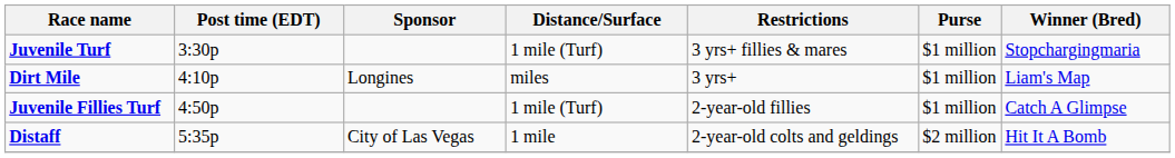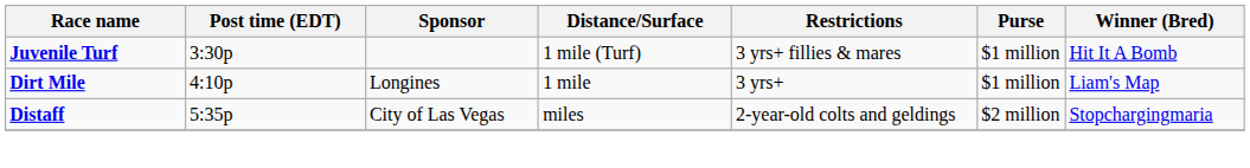Juvenile Turf | Winner (Bred): Stopchargingmaria -> Hit It A Bomb
Dirt Mile | Distance/Surface: miles -> 1 mile
- row: Juvenile Fillies Turf | 4:50p | 1 mile (Turf) | 2-year-old fillies | $1 million | Catch A Glimpse
Distaff | Distance/Surface: 1 mile -> miles
Distaff | Winner (Bred): Hit It A Bomb -> Stopchargingmaria
